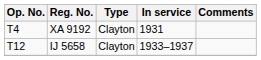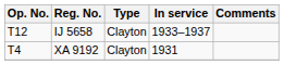rows swapped: XA 9192 <-> IJ 5658
